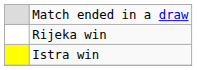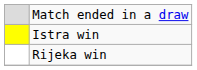rows swapped: Rijeka win <-> Istra win
